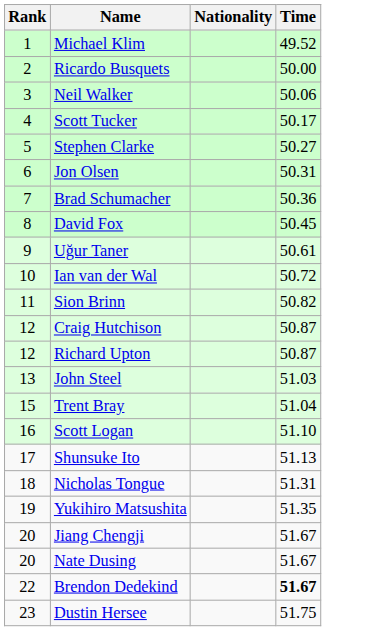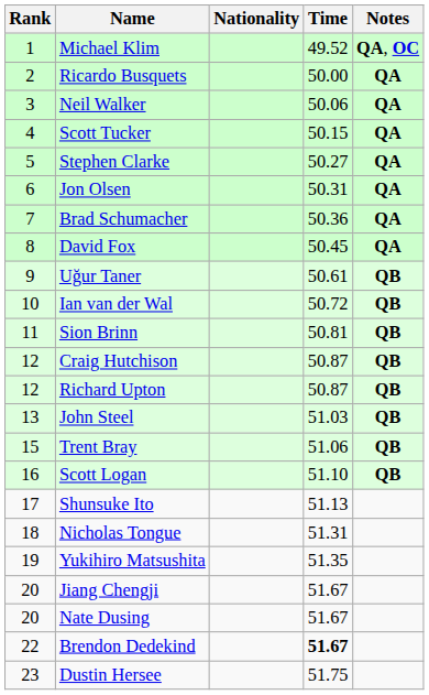+ column: Notes | QA, OC | QA | QA | QA | QA | QA | QA | QA | QB | QB | QB | QB | QB | QB | QB | QB
Scott Tucker | Time: 50.17 -> 50.15
Sion Brinn | Time: 50.82 -> 50.81
Trent Bray | Time: 51.04 -> 51.06
